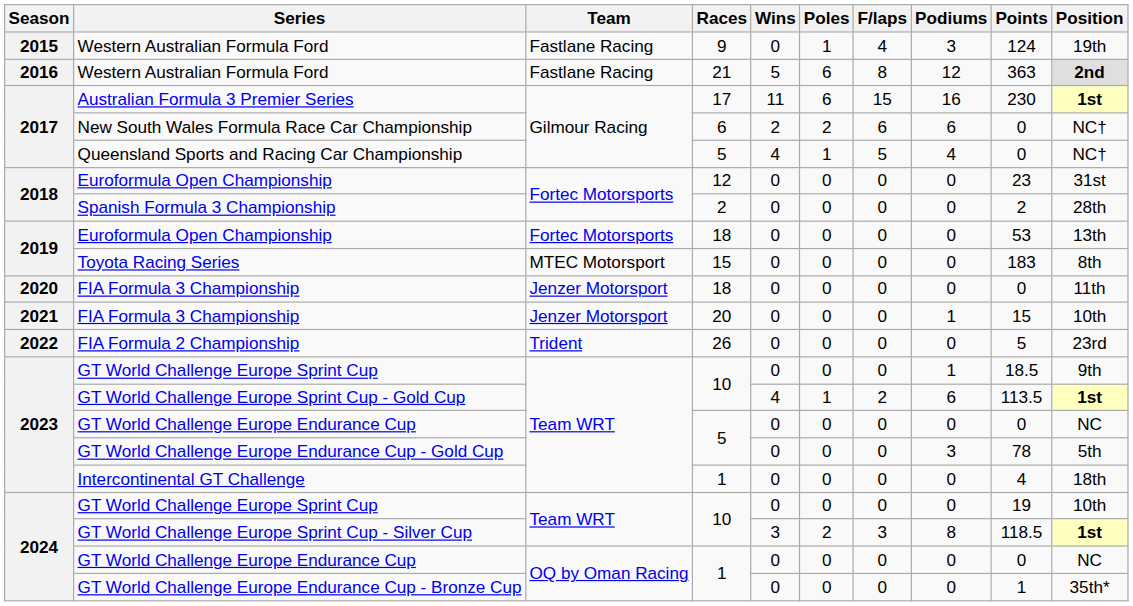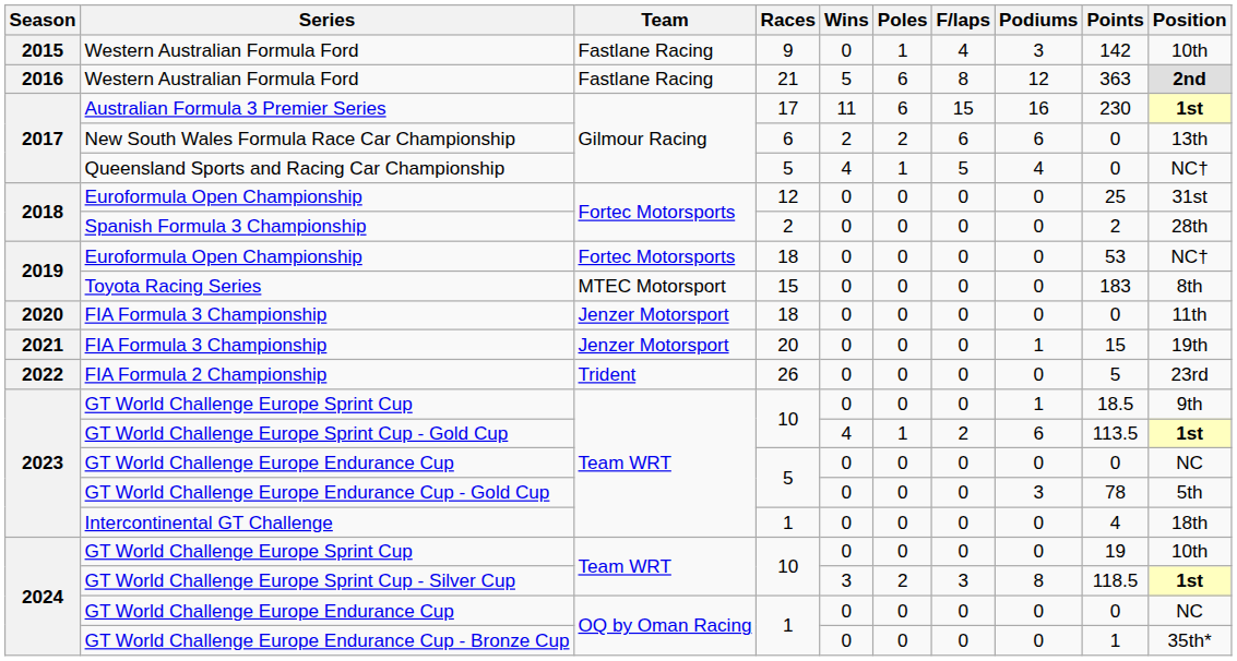2015 / Western Australian Formula Ford | Points: 124 -> 142
2015 / Western Australian Formula Ford | Position: 19th -> 10th
New South Wales Formula Race Car Championship | Position: NC† -> 13th
2018 / Euroformula Open Championship | Points: 23 -> 25
2019 / Euroformula Open Championship | Position: 13th -> NC†
2021 / FIA Formula 3 Championship | Position: 10th -> 19th
